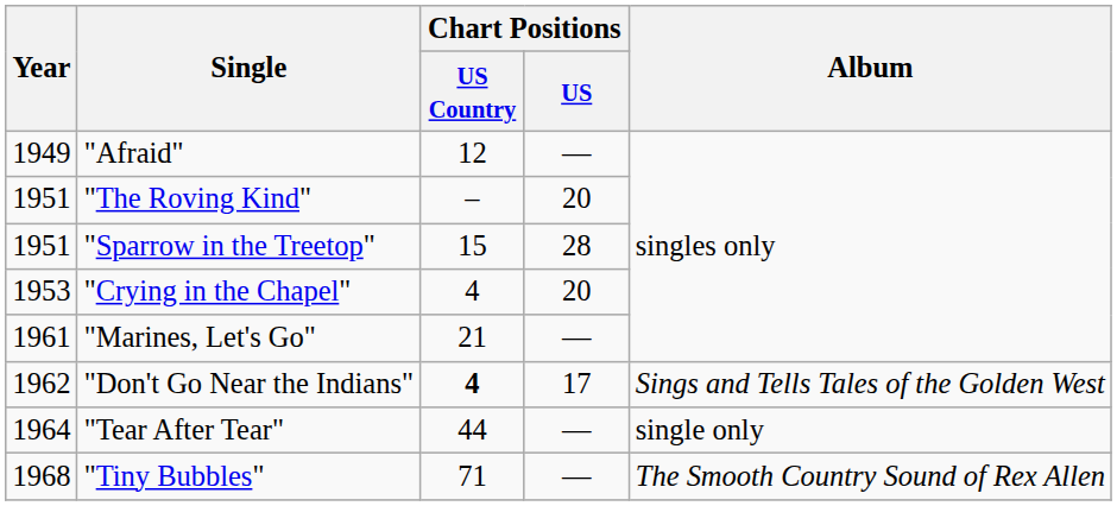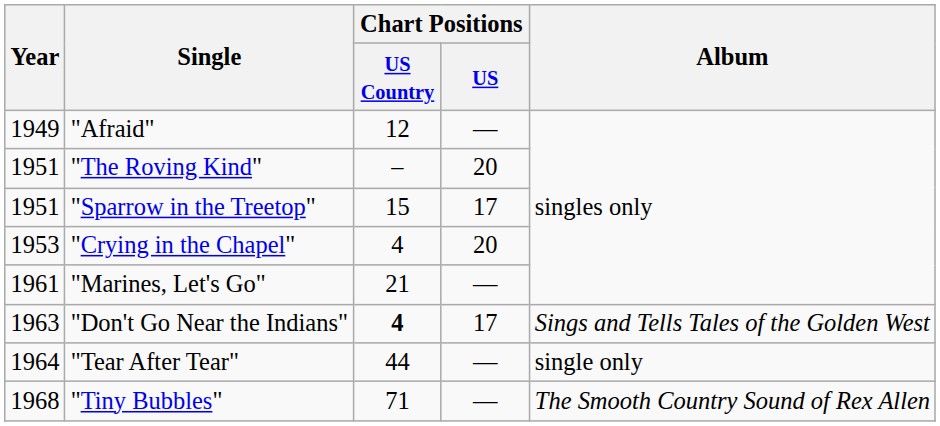"Sparrow in the Treetop" | Chart Positions / US: 28 -> 17
"Don't Go Near the Indians" | Year: 1962 -> 1963
